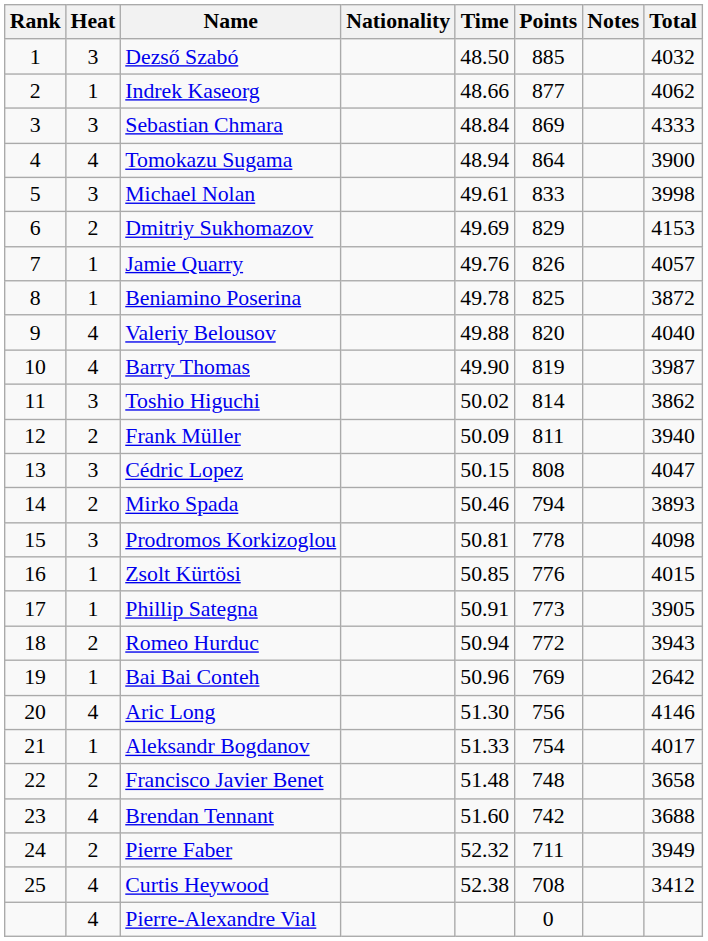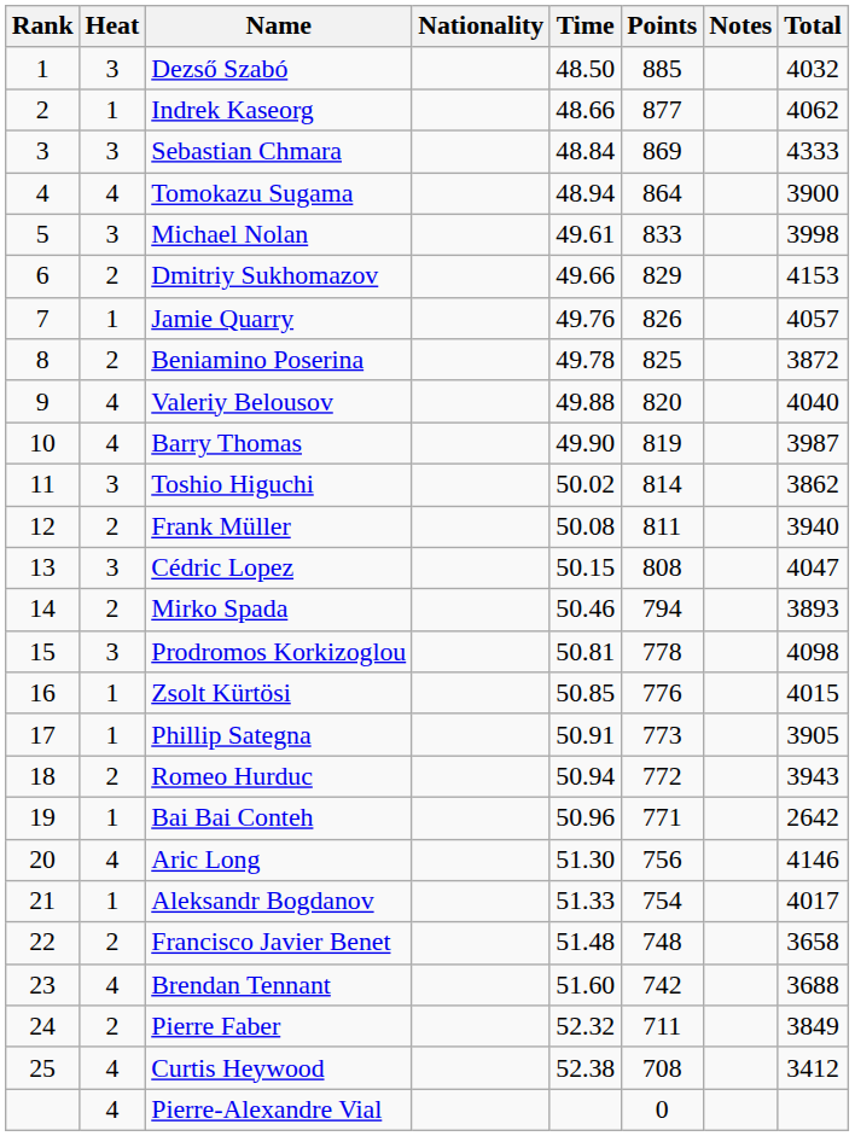Dmitriy Sukhomazov | Time: 49.69 -> 49.66
Beniamino Poserina | Heat: 1 -> 2
Frank Müller | Time: 50.09 -> 50.08
Bai Bai Conteh | Points: 769 -> 771
Pierre Faber | Total: 3949 -> 3849
